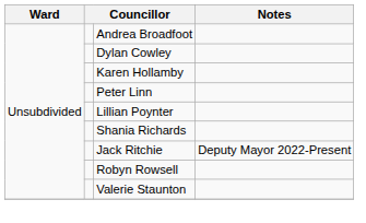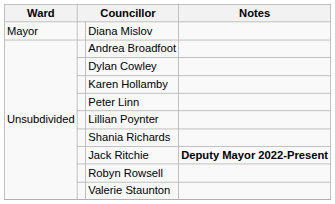+ row: Mayor | Diana Mislov
Jack Ritchie | Notes: normal -> bold
